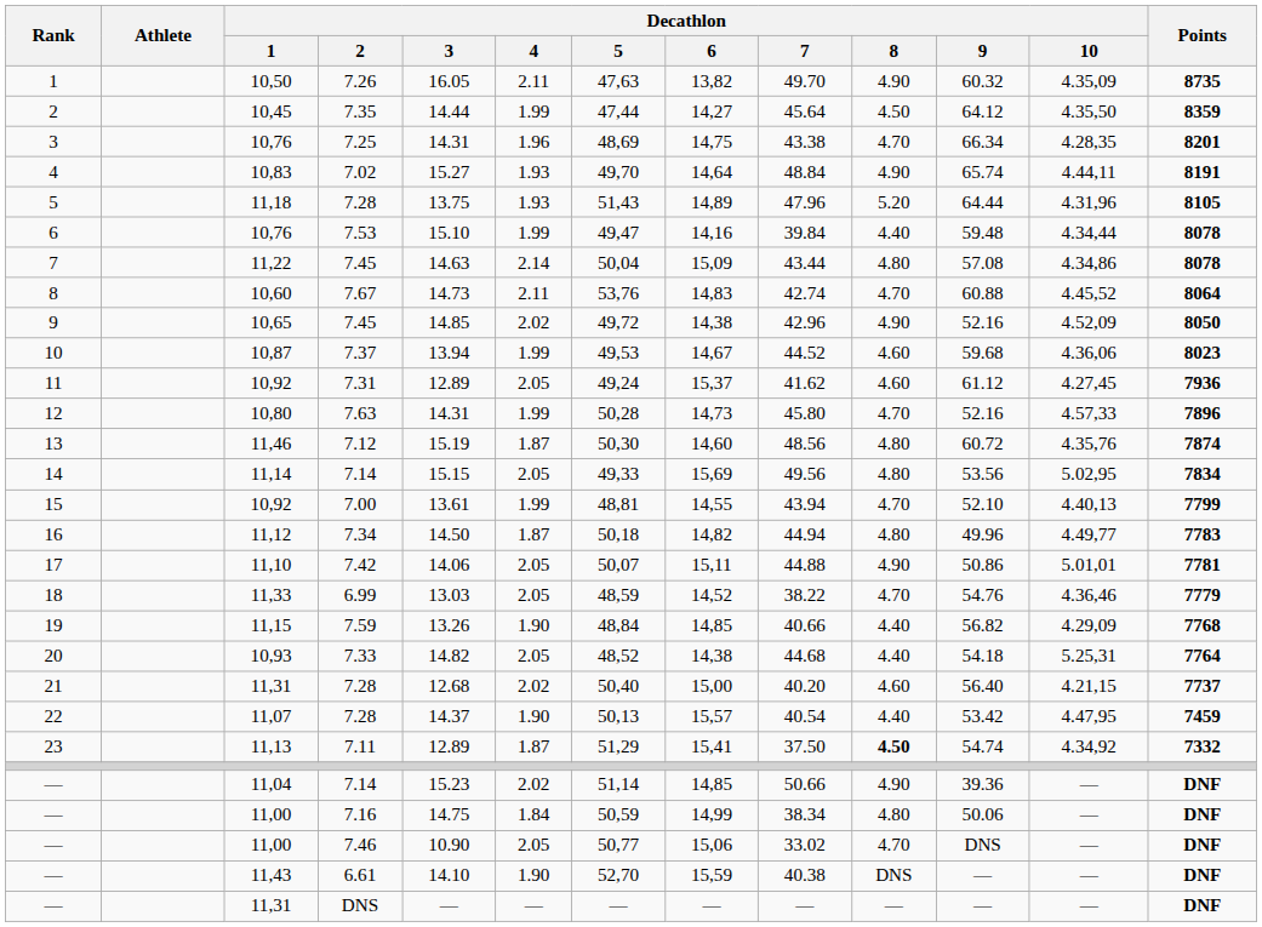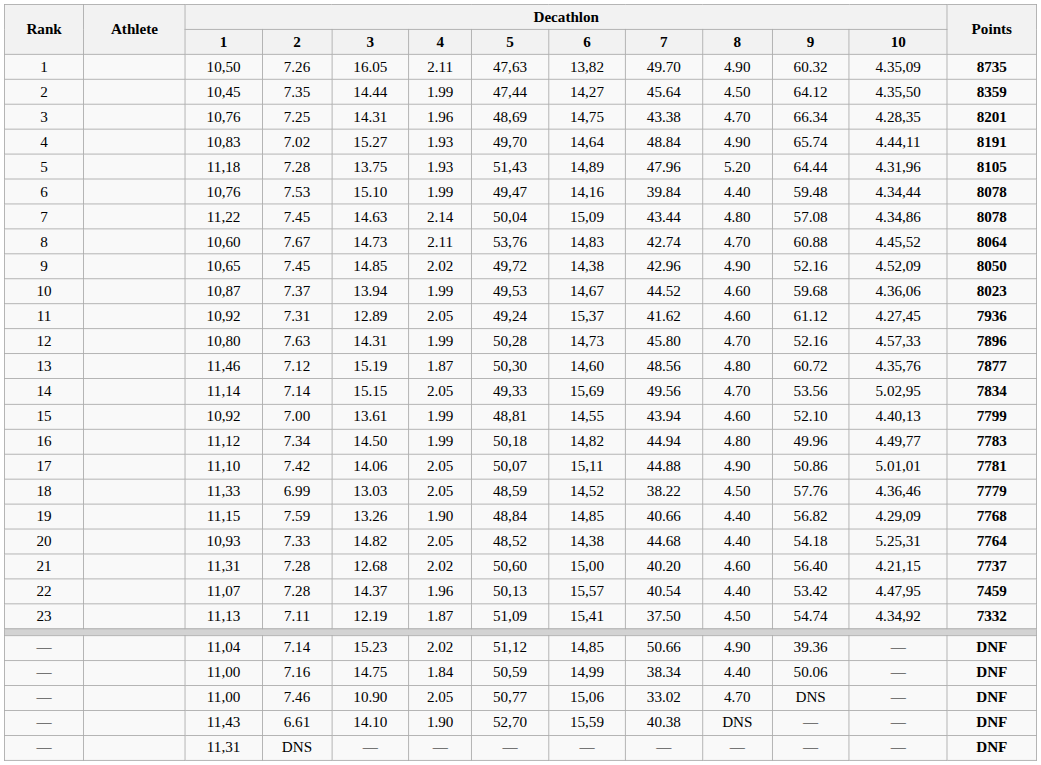13 | Points: 7874 -> 7877
14 | Decathlon / 8: 4.80 -> 4.70
15 | Decathlon / 8: 4.70 -> 4.60
16 | Decathlon / 4: 1.87 -> 1.99
18 | Decathlon / 8: 4.70 -> 4.50
18 | Decathlon / 9: 54.76 -> 57.76
21 | Decathlon / 5: 50,40 -> 50,60
22 | Decathlon / 4: 1.90 -> 1.96
23 | Decathlon / 3: 12.89 -> 12.19
23 | Decathlon / 5: 51,29 -> 51,09
23 | Decathlon / 8: bold -> normal
— / 7.14 | Decathlon / 5: 51,14 -> 51,12
— / 7.16 | Decathlon / 8: 4.80 -> 4.40
